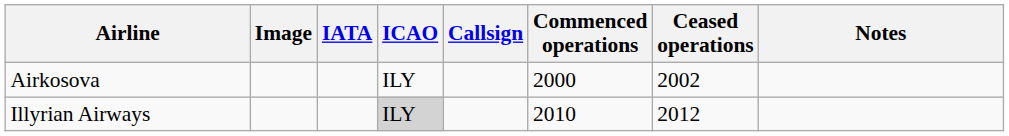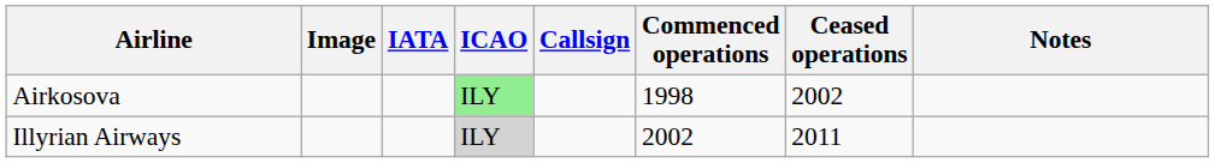Airkosova | ICAO: no background -> lightgreen background
Airkosova | Commenced operations: 2000 -> 1998
Illyrian Airways | Commenced operations: 2010 -> 2002
Illyrian Airways | Ceased operations: 2012 -> 2011
